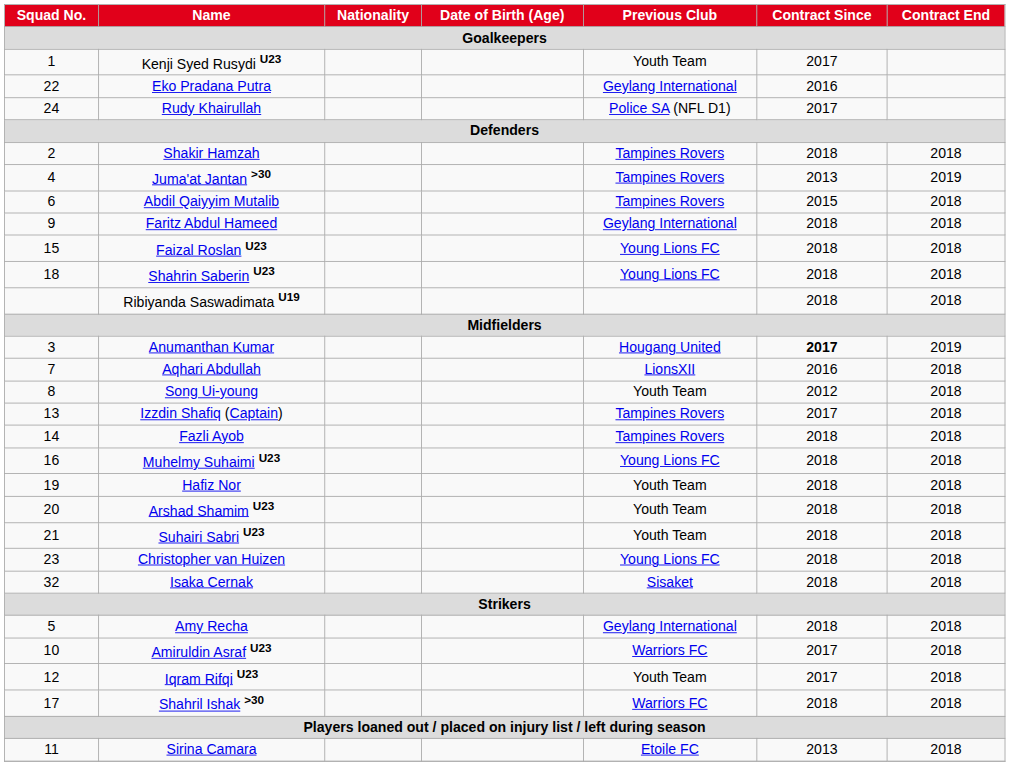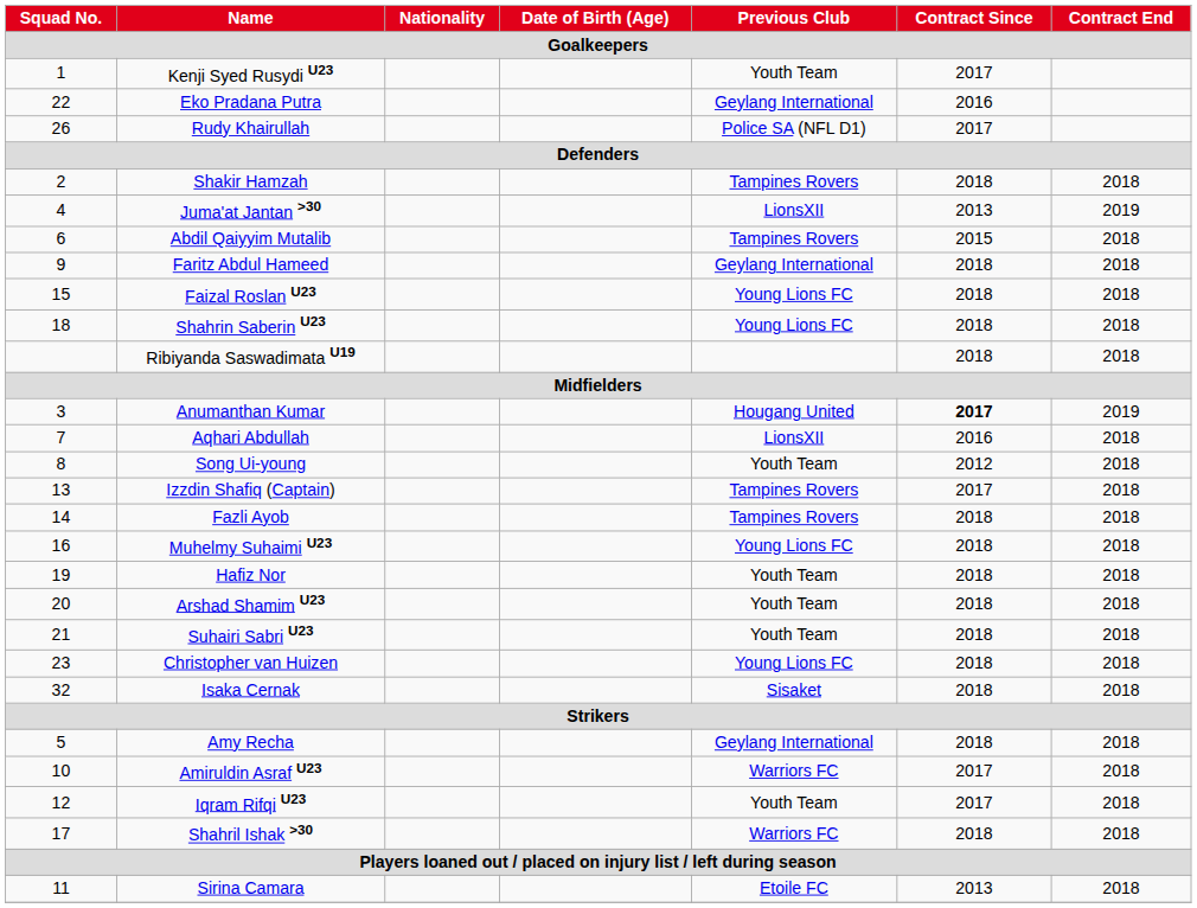Rudy Khairullah | Squad No.: 24 -> 26
Juma'at Jantan >30 | Previous Club: Tampines Rovers -> LionsXII
